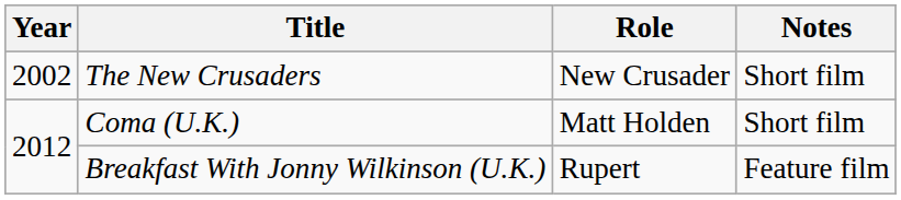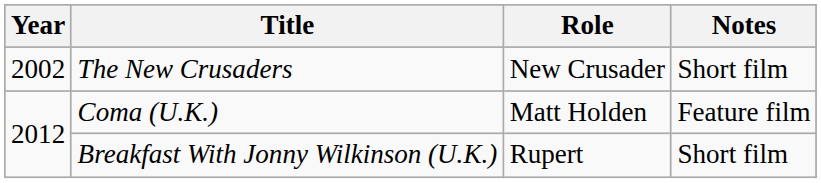Coma (U.K.) | Notes: Short film -> Feature film
Breakfast With Jonny Wilkinson (U.K.) | Notes: Feature film -> Short film
